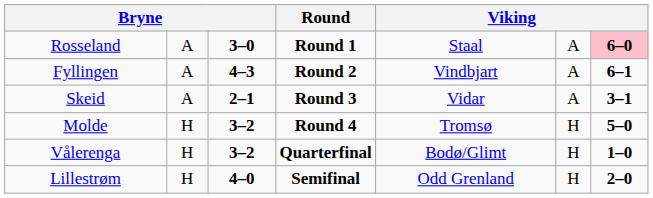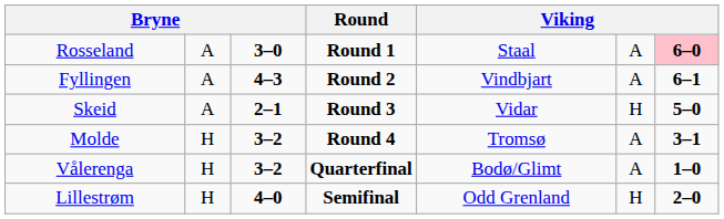Skeid | column 6: A -> H
Skeid | column 7: 3–1 -> 5–0
Molde | column 6: H -> A
Molde | column 7: 5–0 -> 3–1
Vålerenga | column 6: H -> A
